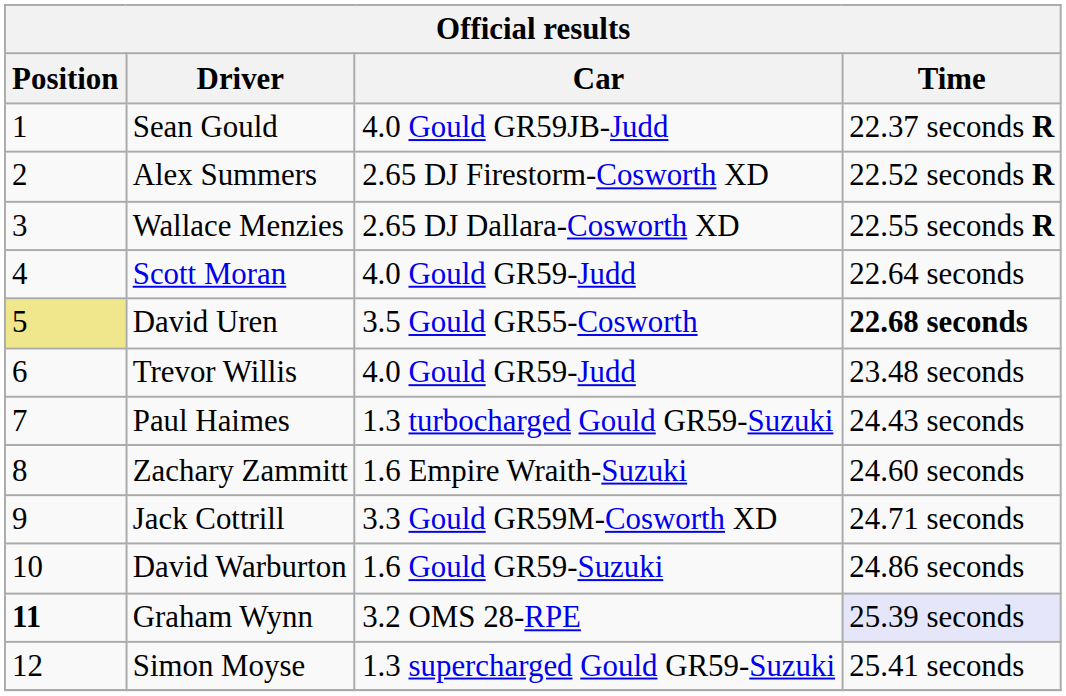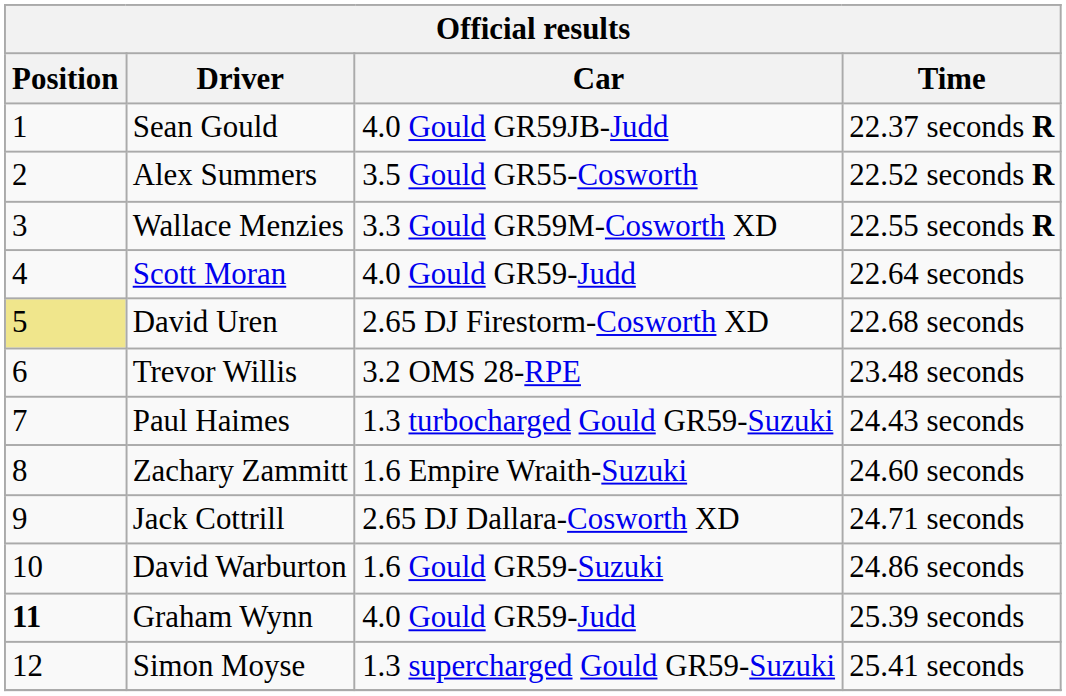Alex Summers | Car: 2.65 DJ Firestorm-Cosworth XD -> 3.5 Gould GR55-Cosworth
Wallace Menzies | Car: 2.65 DJ Dallara-Cosworth XD -> 3.3 Gould GR59M-Cosworth XD
David Uren | Car: 3.5 Gould GR55-Cosworth -> 2.65 DJ Firestorm-Cosworth XD
David Uren | Time: bold -> normal
Trevor Willis | Car: 4.0 Gould GR59-Judd -> 3.2 OMS 28-RPE
Jack Cottrill | Car: 3.3 Gould GR59M-Cosworth XD -> 2.65 DJ Dallara-Cosworth XD
Graham Wynn | Car: 3.2 OMS 28-RPE -> 4.0 Gould GR59-Judd
Graham Wynn | Time: lavender background -> no background
